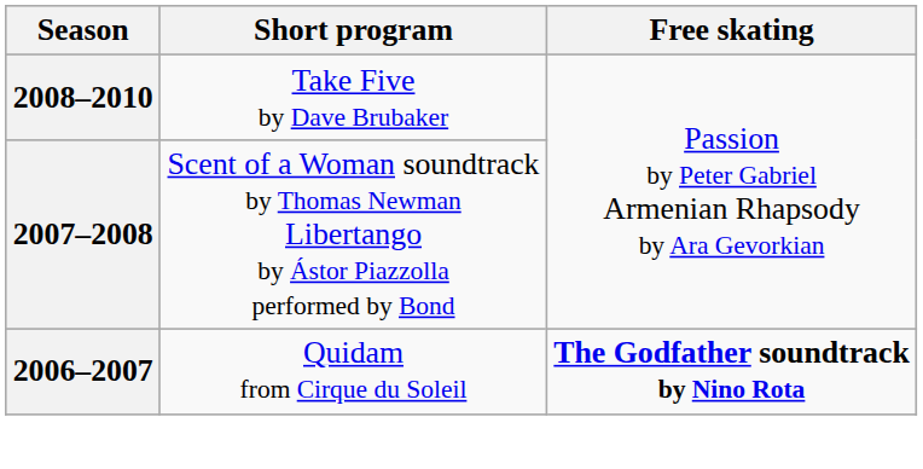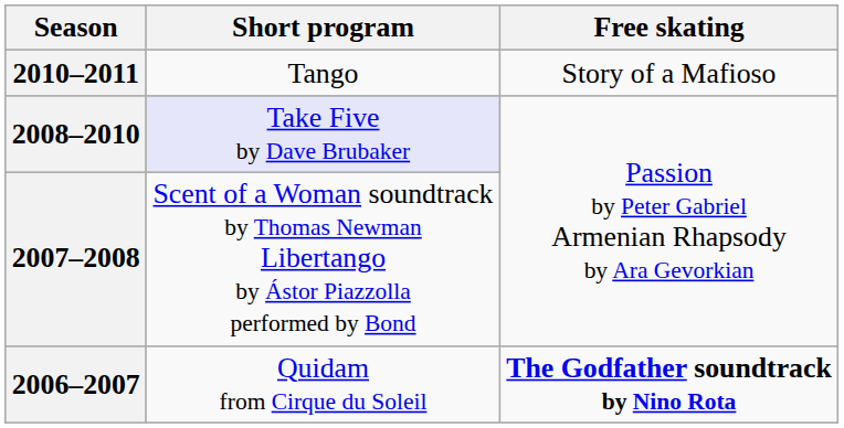+ row: 2010–2011 | Tango | Story of a Mafioso
2008–2010 | Short program: no background -> lavender background
